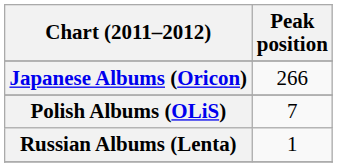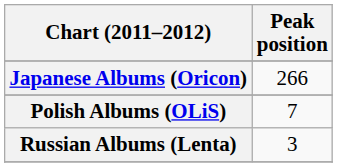Russian Albums (Lenta) | Peak position: 1 -> 3
